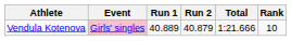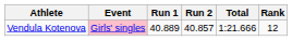Vendula Kotenova | Run 2: 40.879 -> 40.857
Vendula Kotenova | Rank: 10 -> 12
